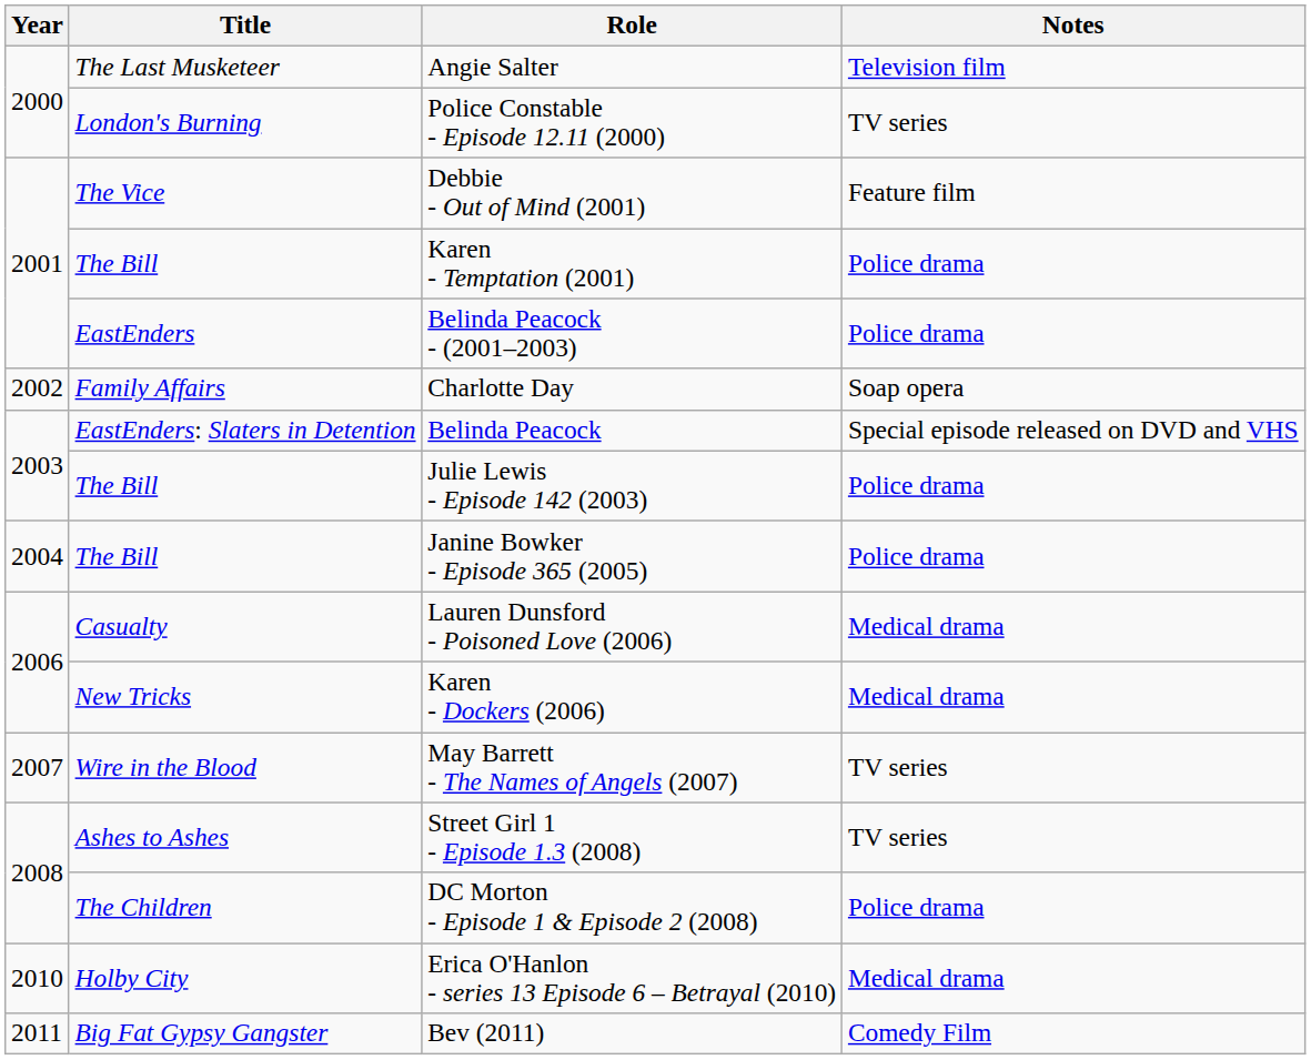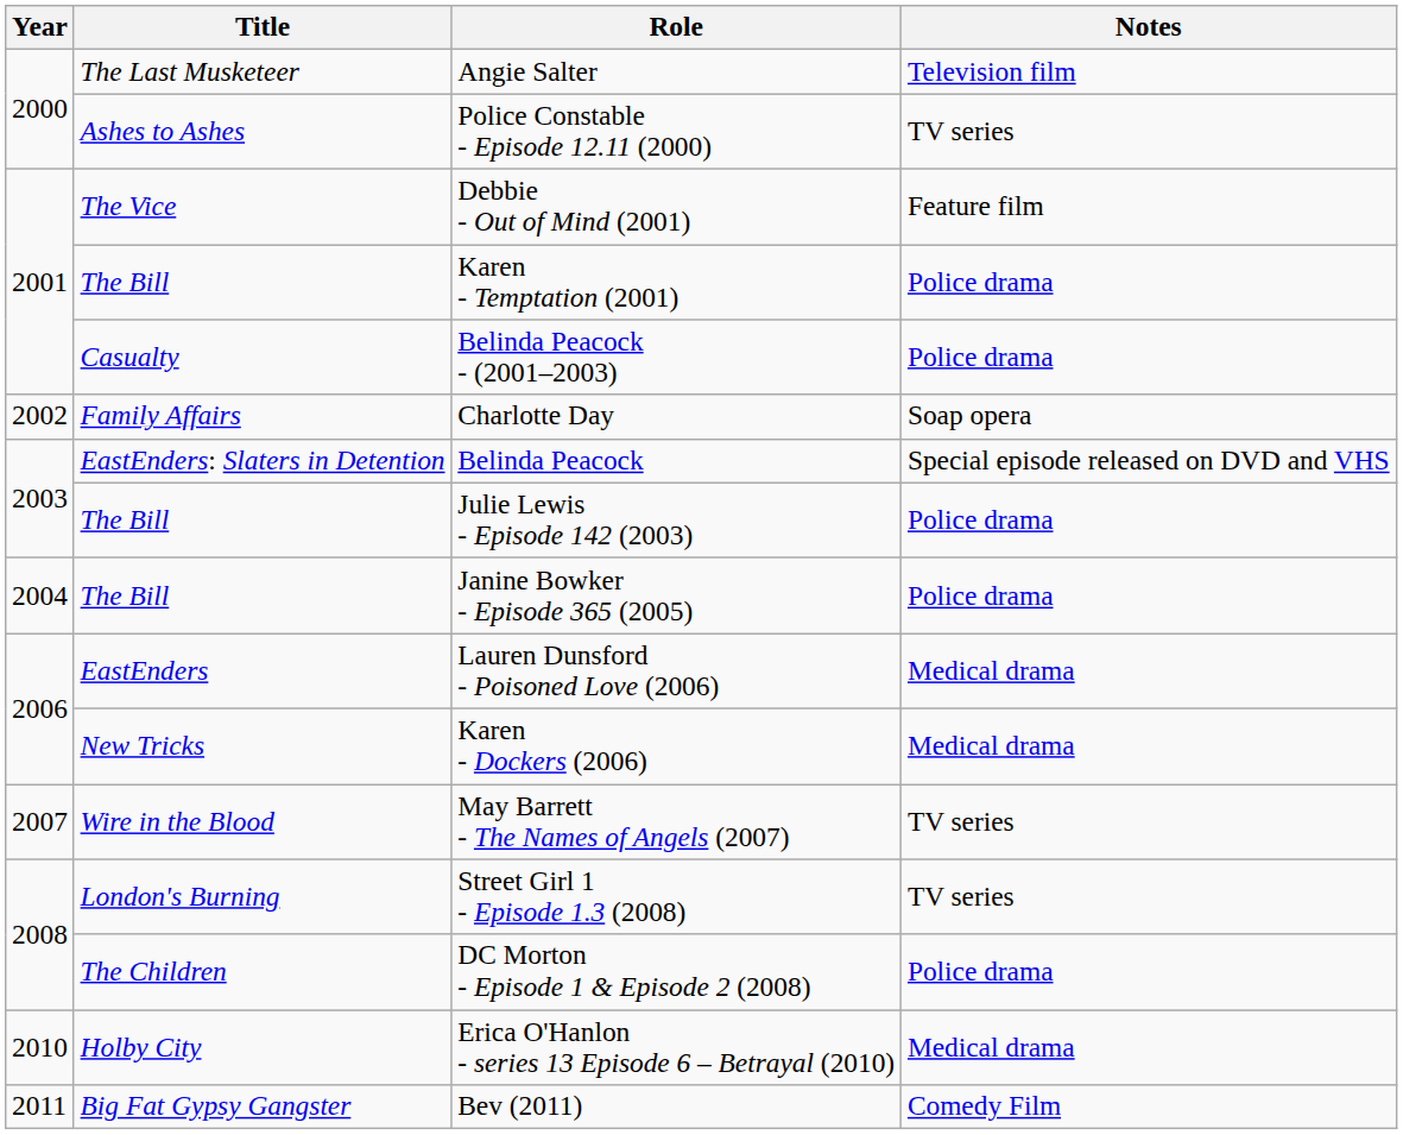Police Constable - Episode 12.11 (2000) | Title: London's Burning -> Ashes to Ashes
Belinda Peacock - (2001–2003) | Title: EastEnders -> Casualty
Lauren Dunsford - Poisoned Love (2006) | Title: Casualty -> EastEnders
Street Girl 1 - Episode 1.3 (2008) | Title: Ashes to Ashes -> London's Burning
